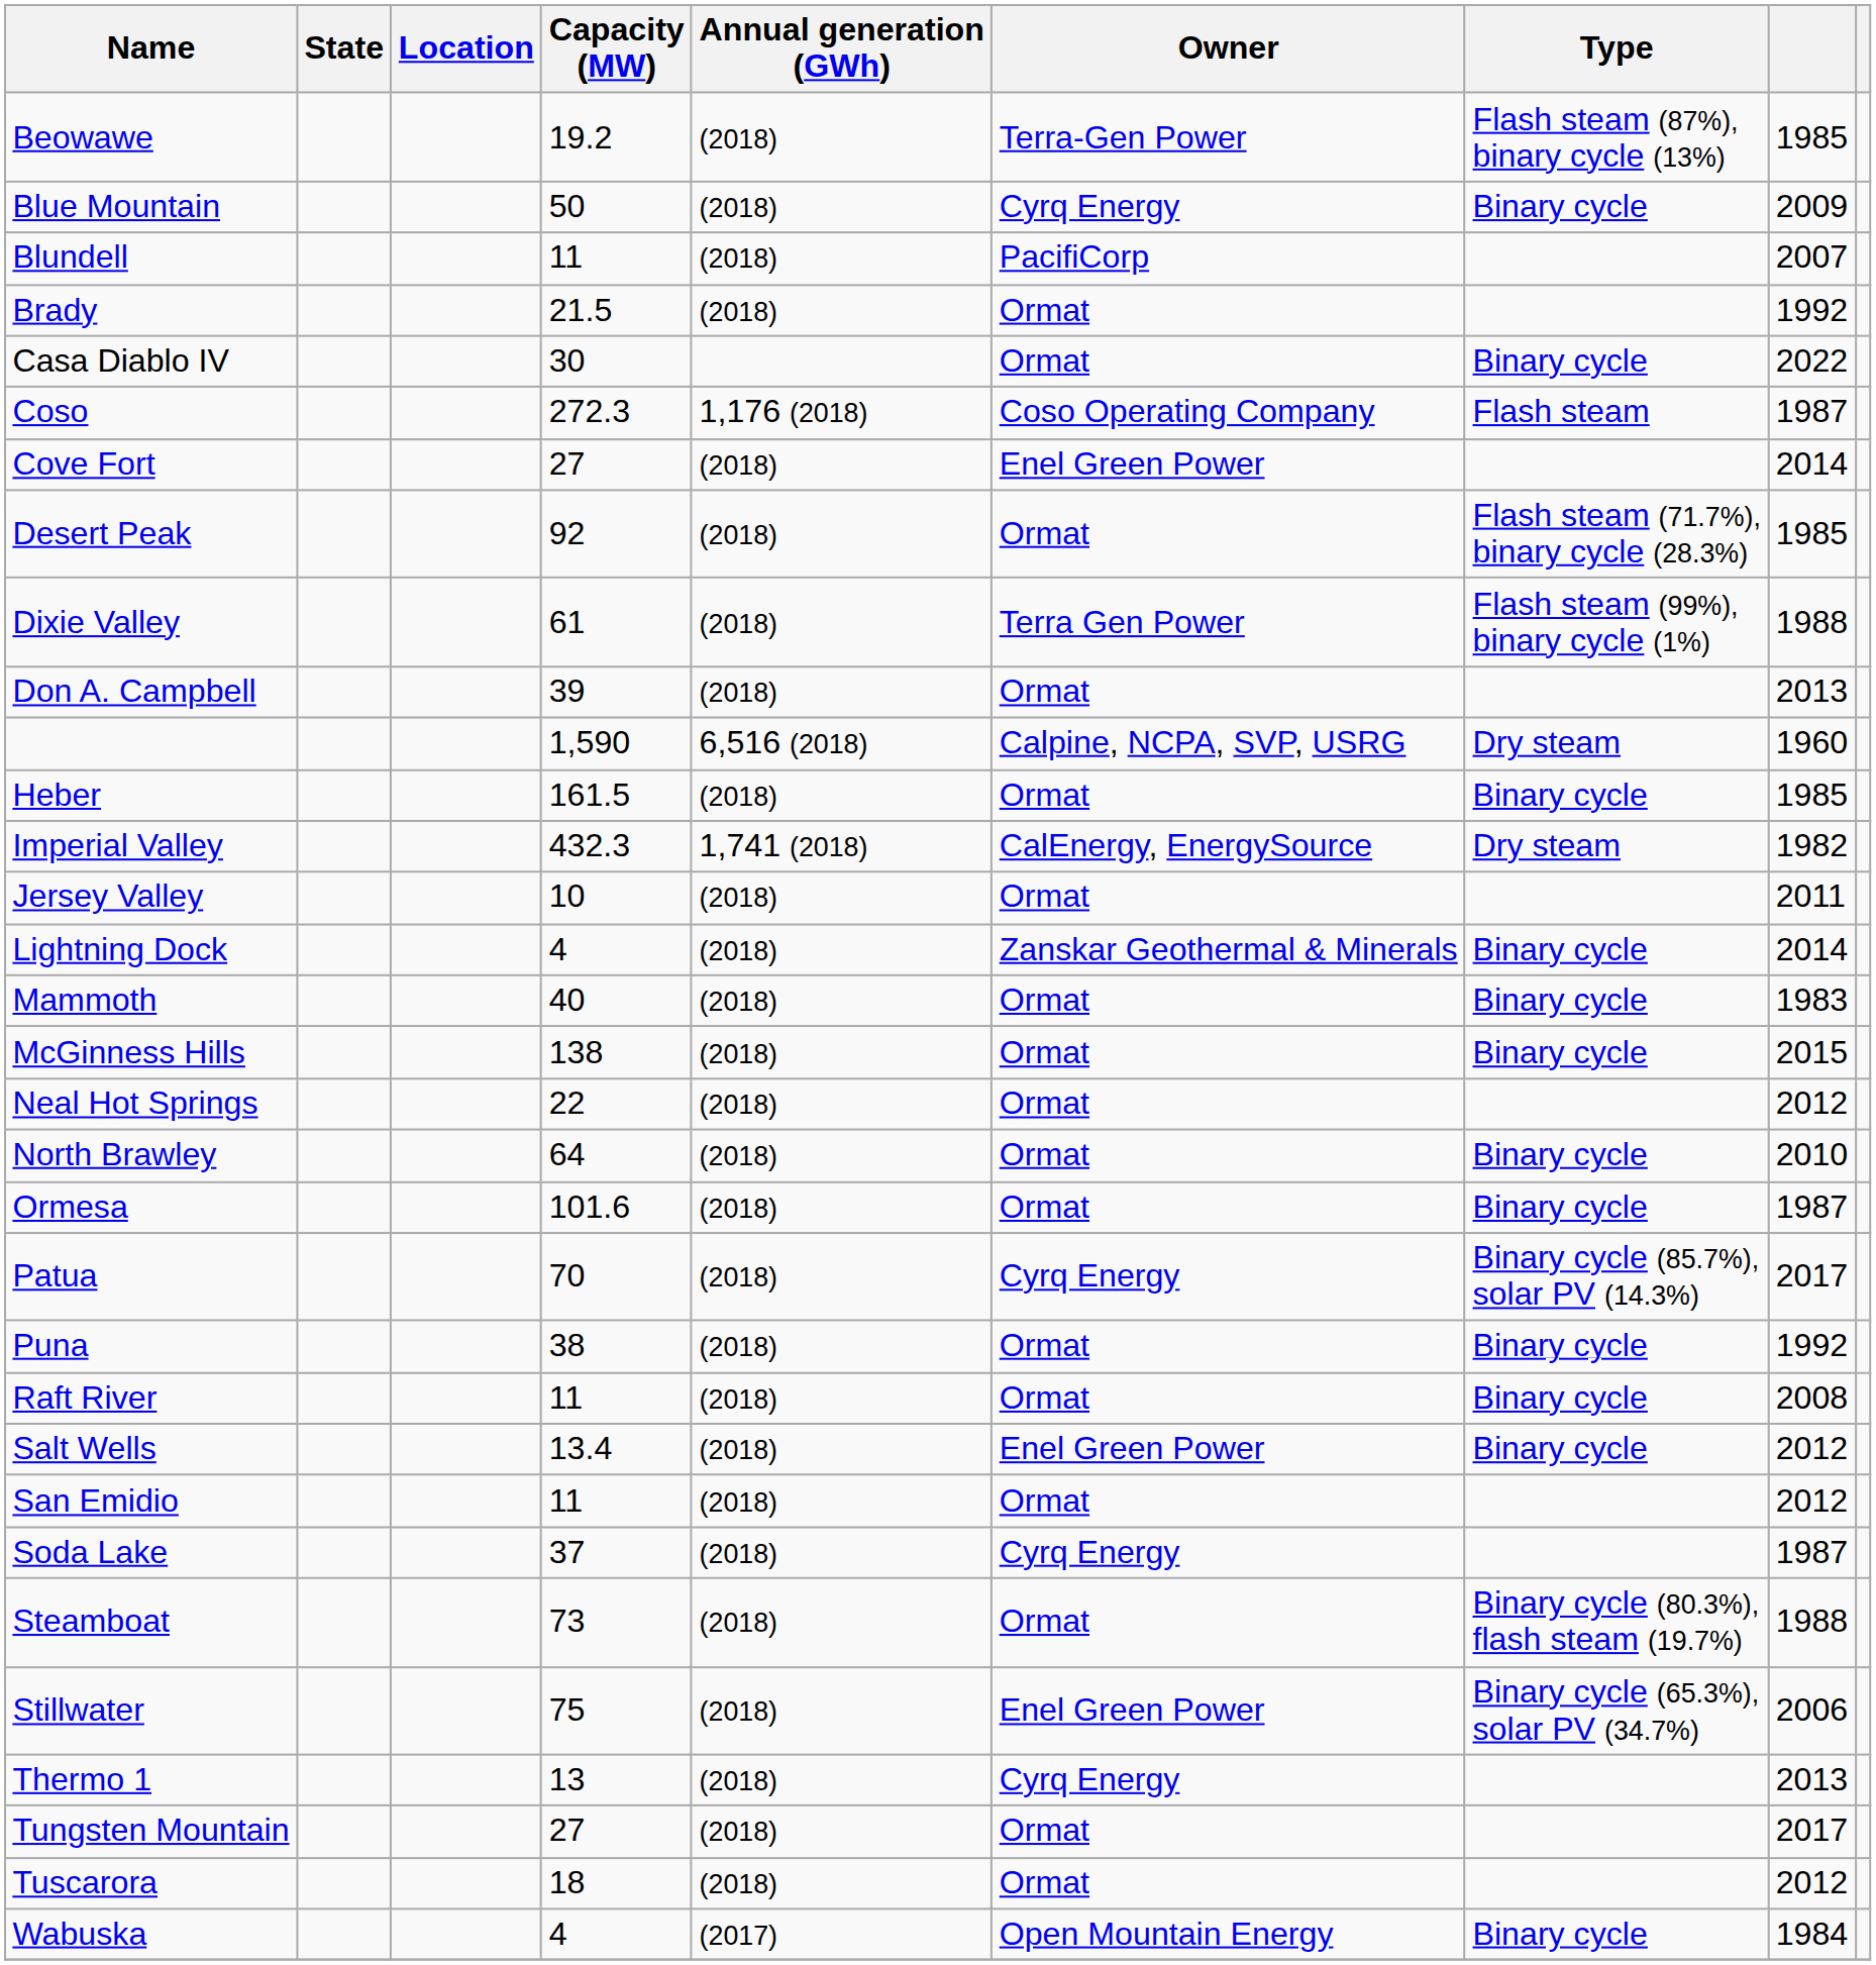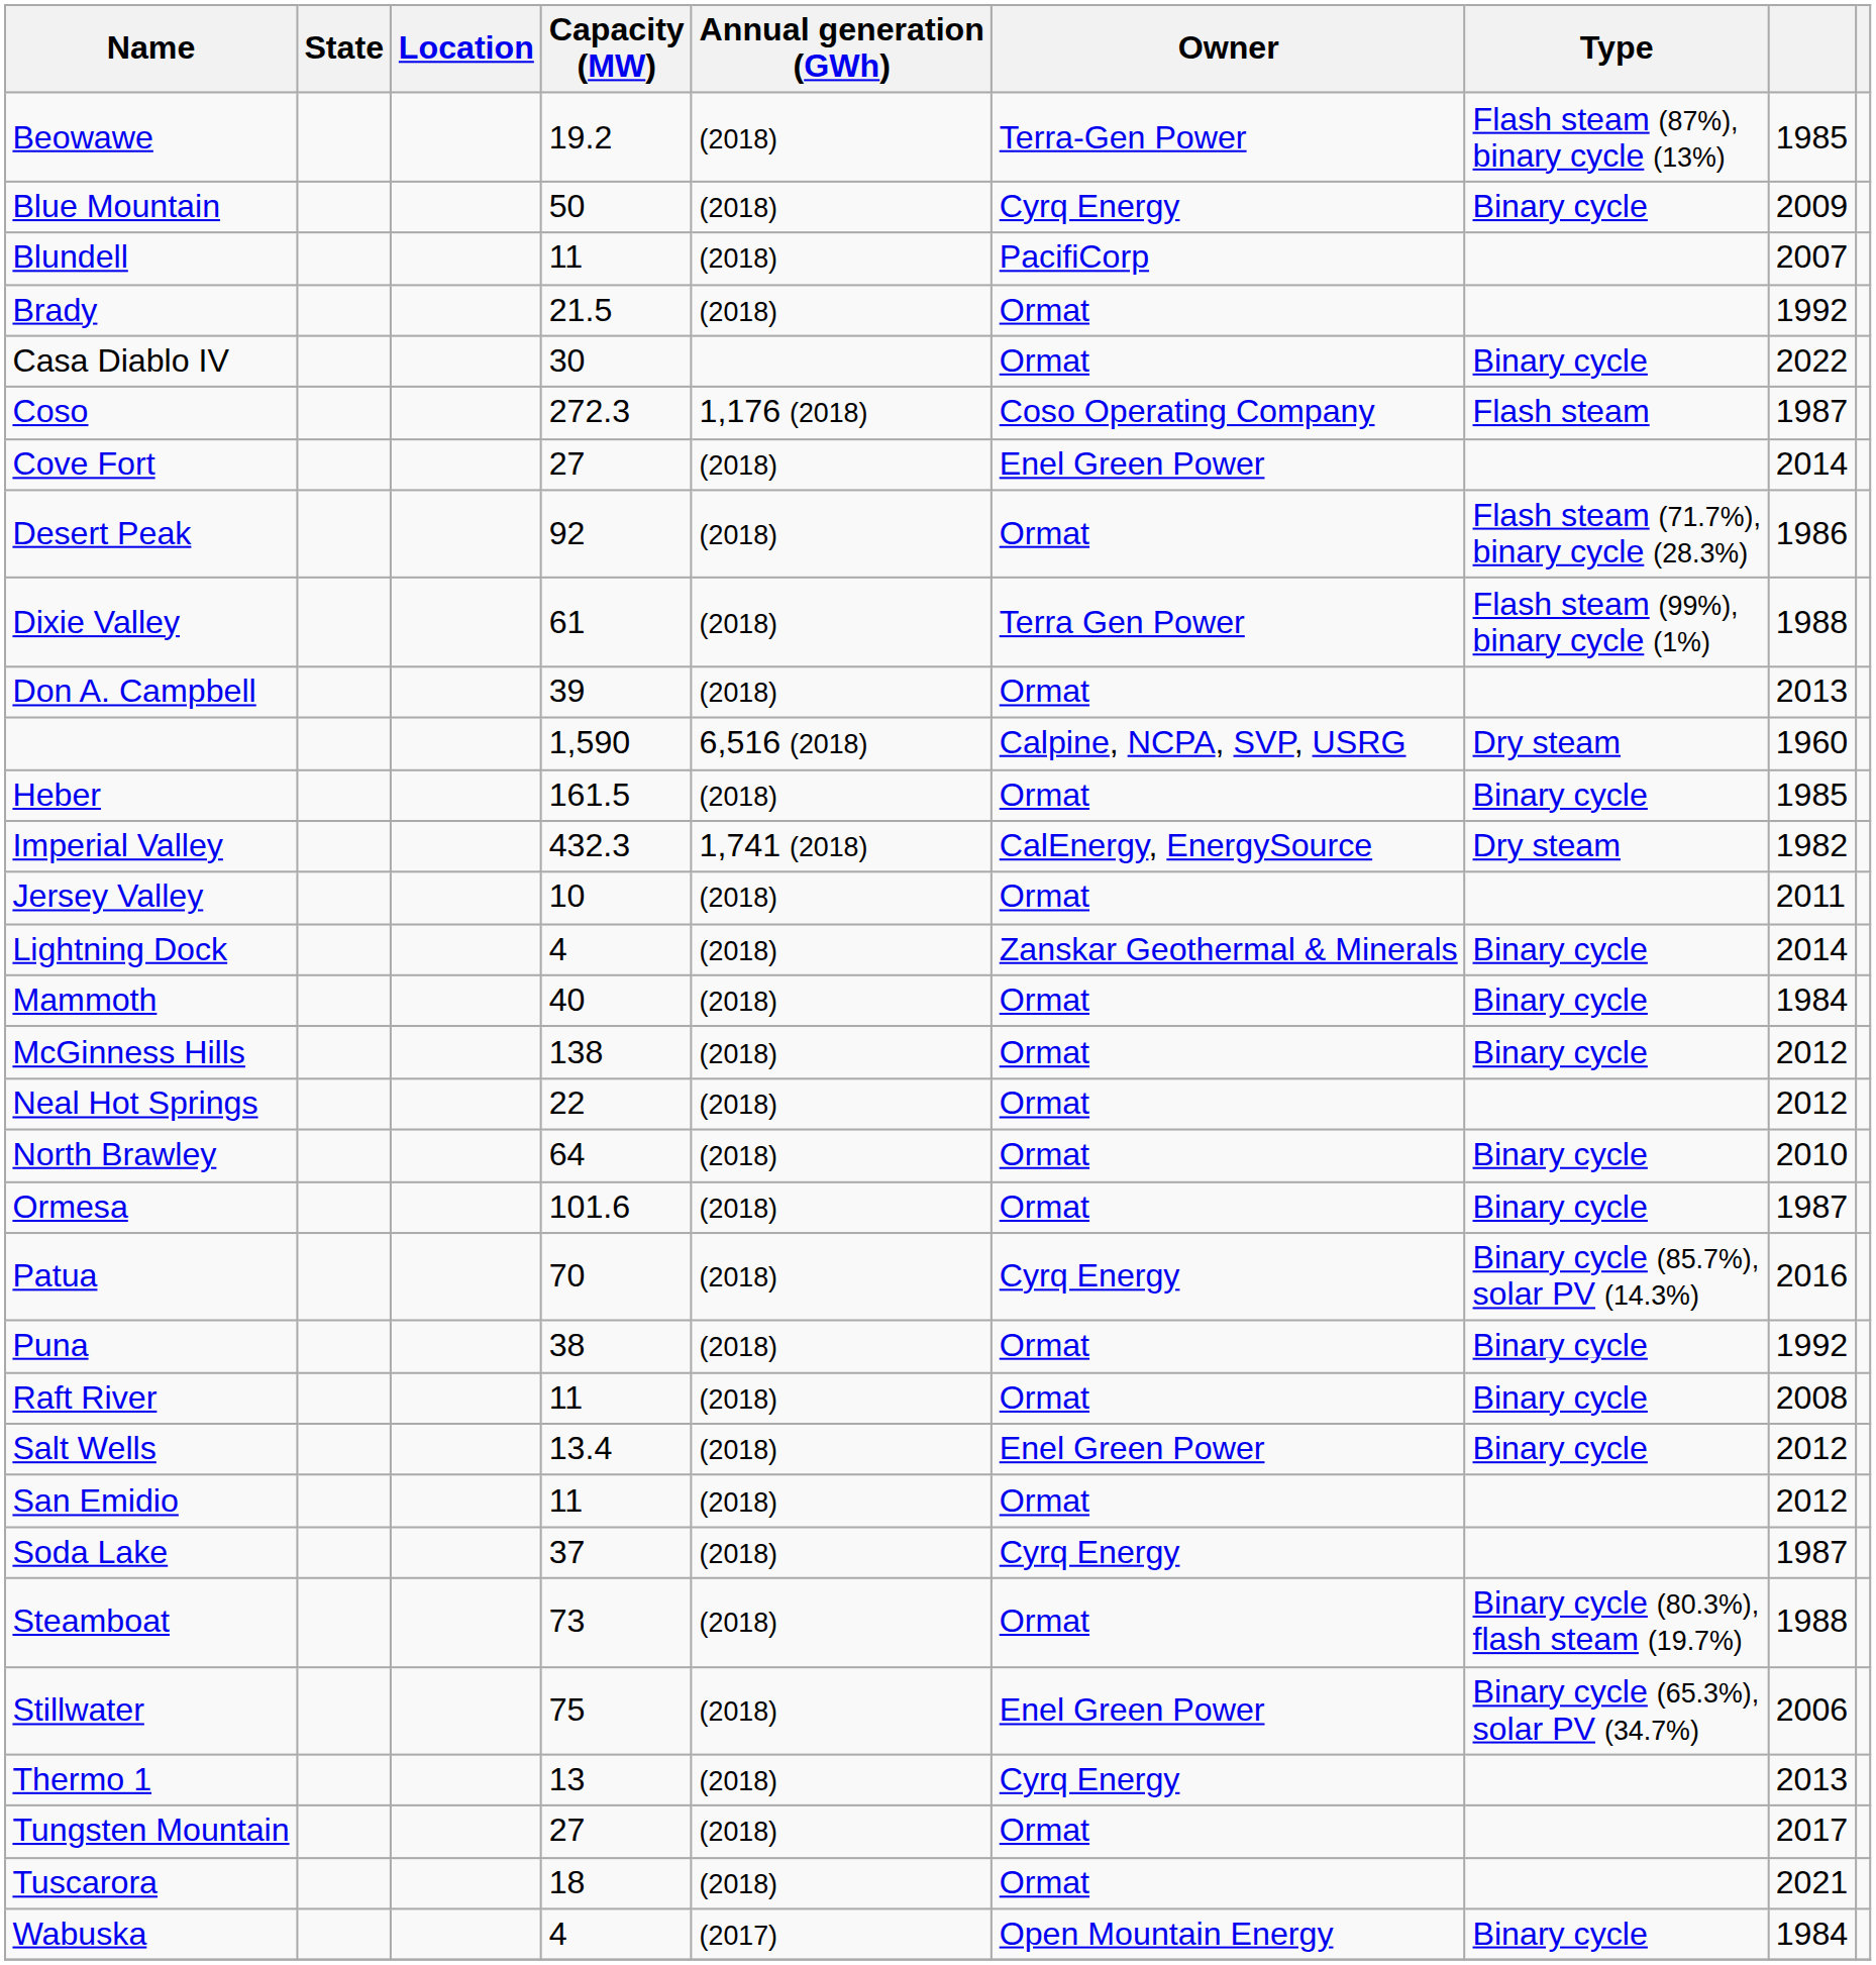Desert Peak | column 8: 1985 -> 1986
Mammoth | column 8: 1983 -> 1984
McGinness Hills | column 8: 2015 -> 2012
Patua | column 8: 2017 -> 2016
Tuscarora | column 8: 2012 -> 2021
